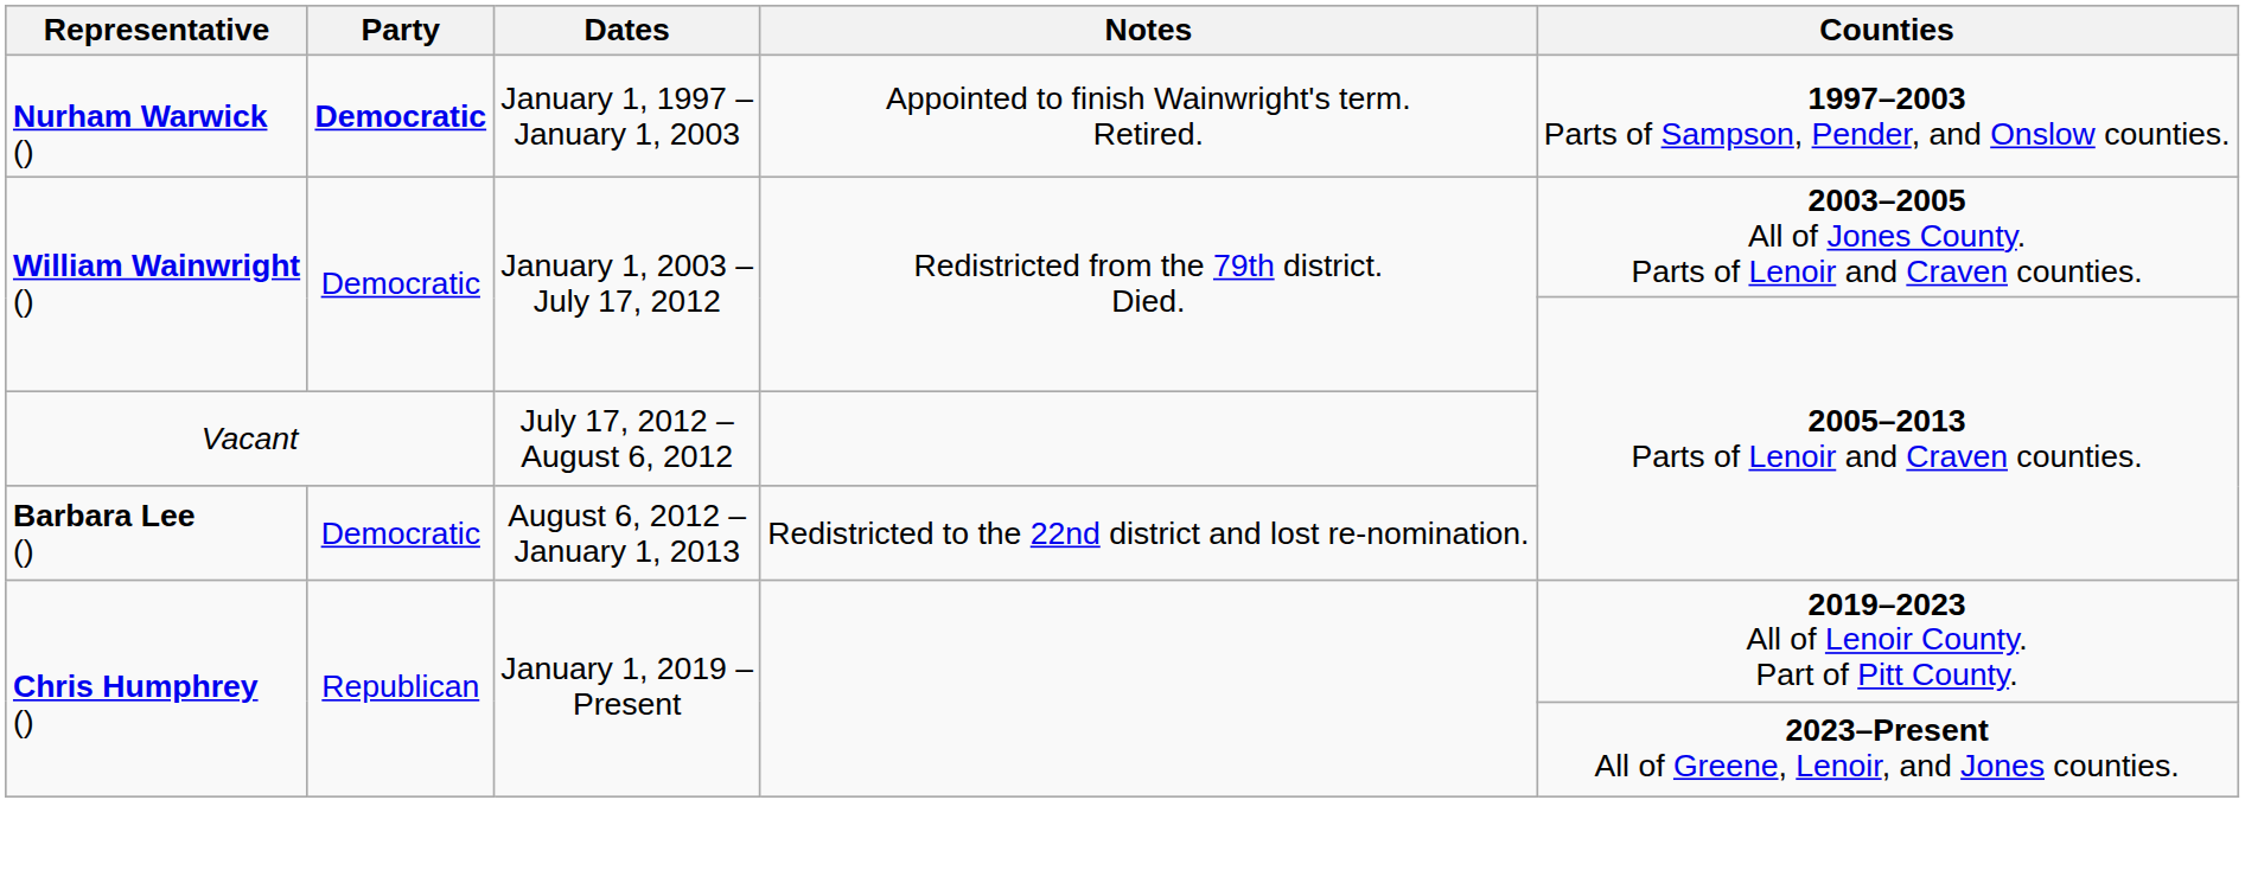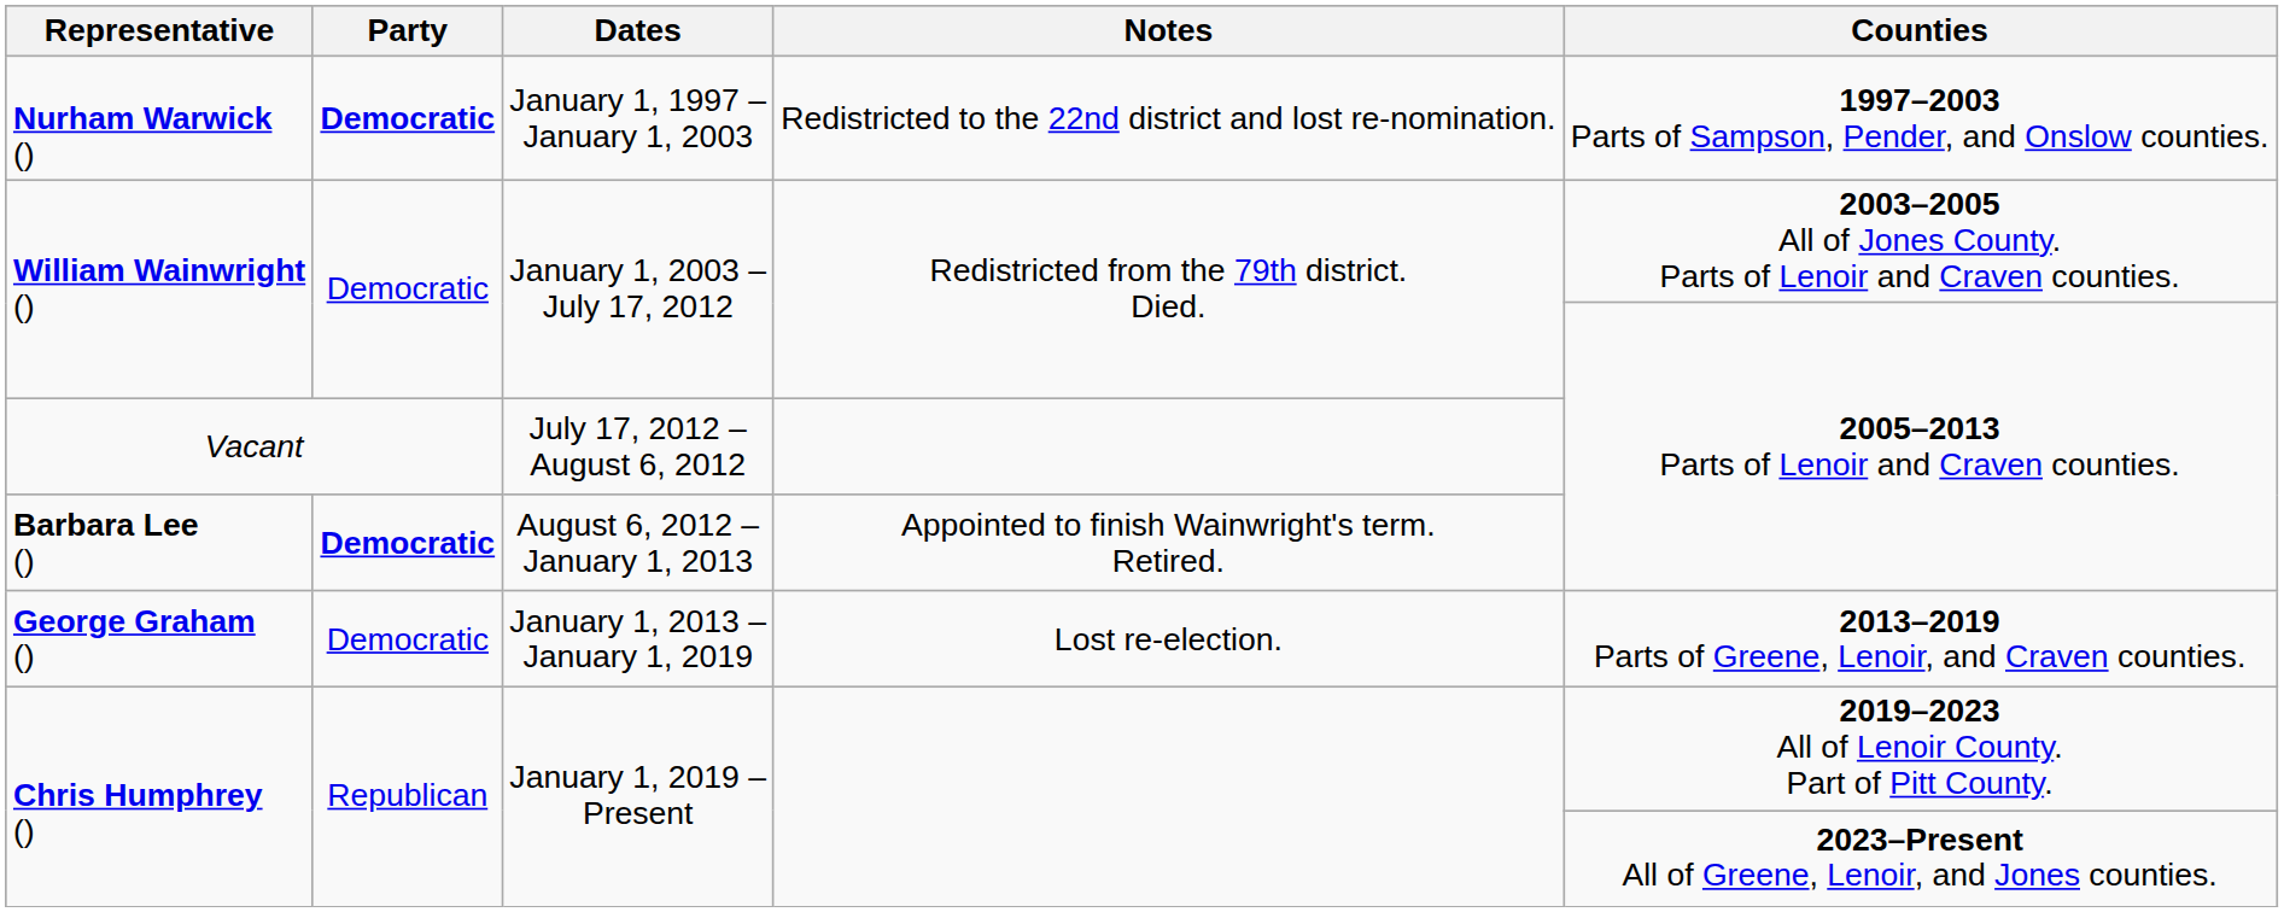Nurham Warwick () | Notes: Appointed to finish Wainwright's term. Retired. -> Redistricted to the 22nd district and lost re-nomination.
Barbara Lee () | Party: normal -> bold
Barbara Lee () | Notes: Redistricted to the 22nd district and lost re-nomination. -> Appointed to finish Wainwright's term. Retired.
+ row: George Graham () | Democratic | January 1, 2013 – January 1, 2019 | Lost re-election. | 2013–2019 Parts of Greene, Lenoir, and Craven counties.
